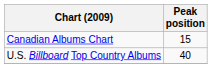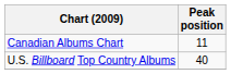Canadian Albums Chart | Peak position: 15 -> 11
